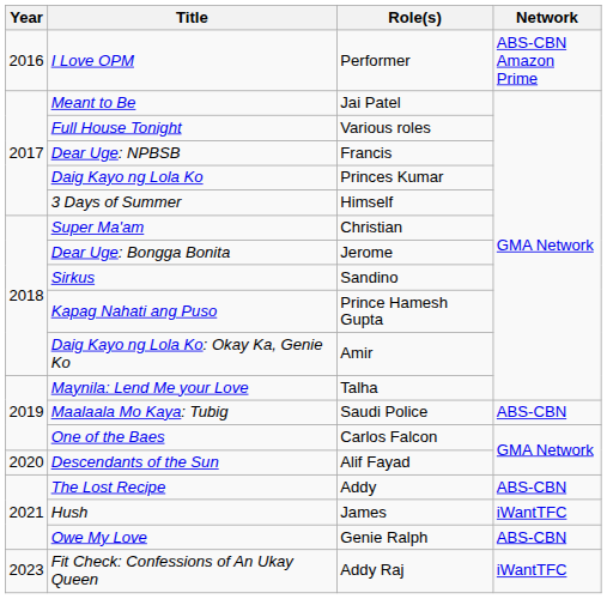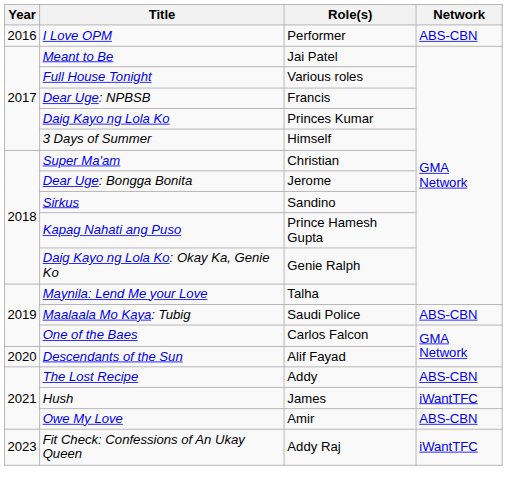I Love OPM | Network: ABS-CBN Amazon Prime -> ABS-CBN
Daig Kayo ng Lola Ko: Okay Ka, Genie Ko | Role(s): Amir -> Genie Ralph
Owe My Love | Role(s): Genie Ralph -> Amir
